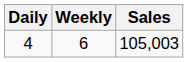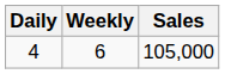4 | Sales: 105,003 -> 105,000
